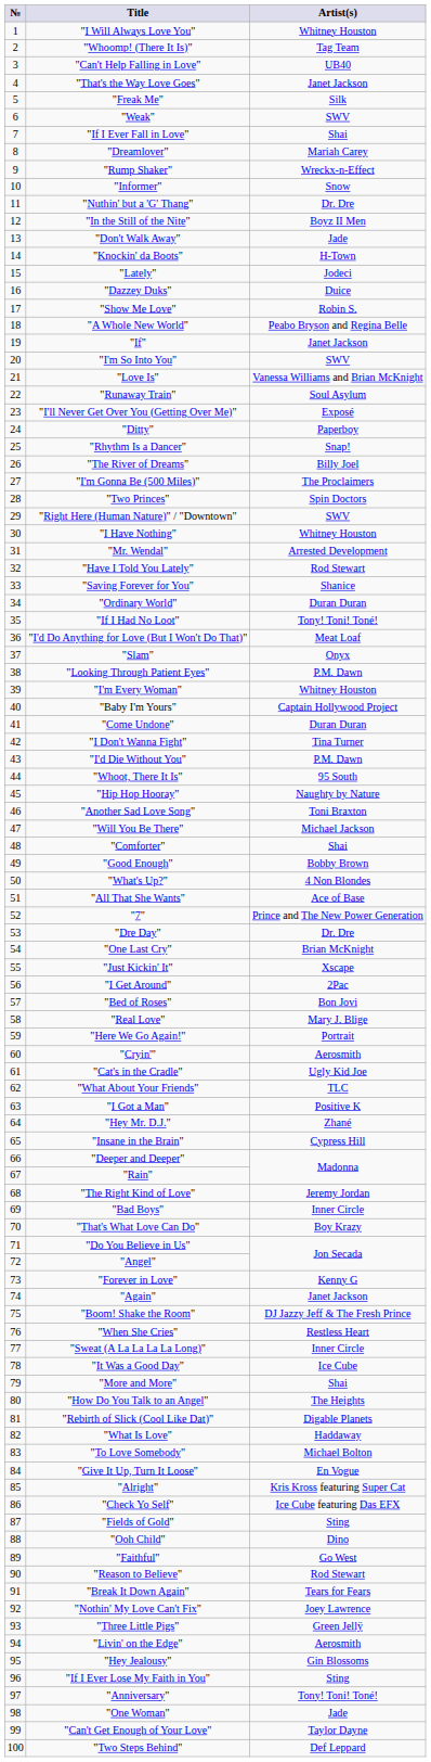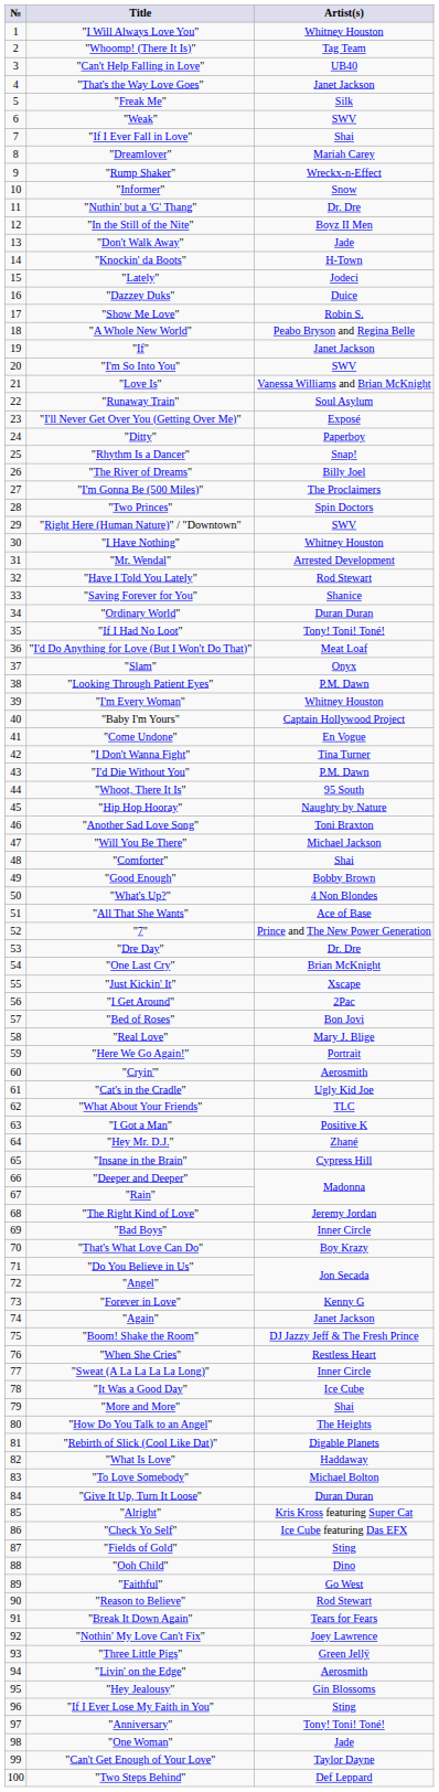"Come Undone" | Artist(s): Duran Duran -> En Vogue
"Give It Up, Turn It Loose" | Artist(s): En Vogue -> Duran Duran
